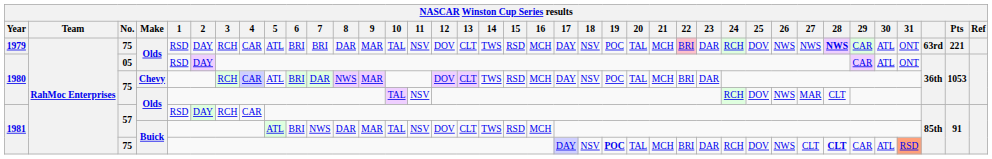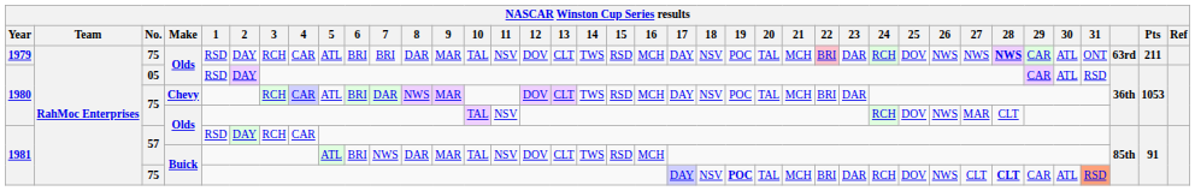1979 | Pts: 221 -> 211
1980 / 05 | 31: ONT -> RSD
